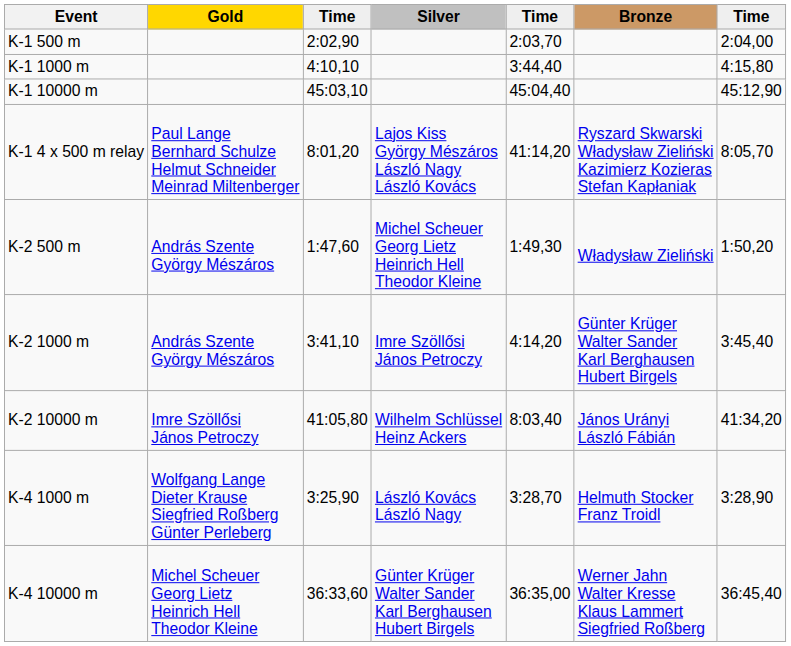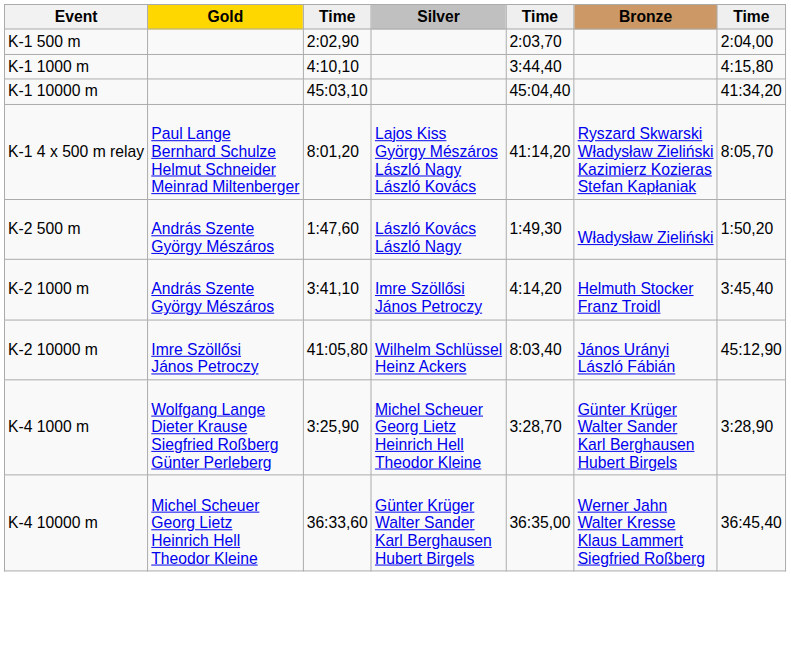K-1 10000 m | column 7: 45:12,90 -> 41:34,20
K-2 500 m | Silver: Michel Scheuer Georg Lietz Heinrich Hell Theodor Kleine -> László Kovács László Nagy
K-2 1000 m | Bronze: Günter Krüger Walter Sander Karl Berghausen Hubert Birgels -> Helmuth Stocker Franz Troidl
K-2 10000 m | column 7: 41:34,20 -> 45:12,90
K-4 1000 m | Silver: László Kovács László Nagy -> Michel Scheuer Georg Lietz Heinrich Hell Theodor Kleine
K-4 1000 m | Bronze: Helmuth Stocker Franz Troidl -> Günter Krüger Walter Sander Karl Berghausen Hubert Birgels
